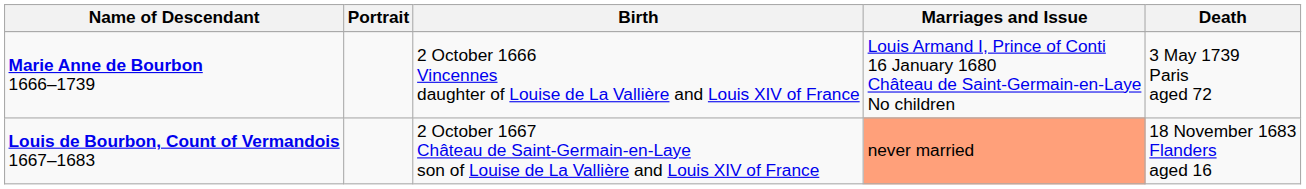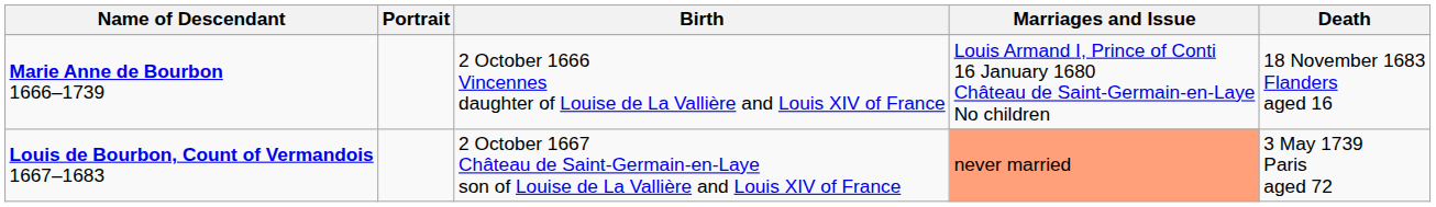Marie Anne de Bourbon 1666–1739 | Death: 3 May 1739 Paris aged 72 -> 18 November 1683 Flanders aged 16
Louis de Bourbon, Count of Vermandois 1667–1683 | Death: 18 November 1683 Flanders aged 16 -> 3 May 1739 Paris aged 72
